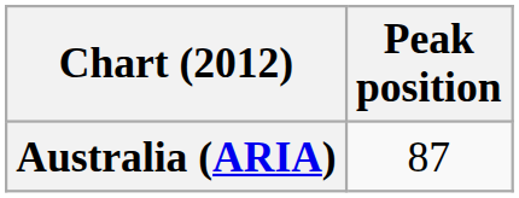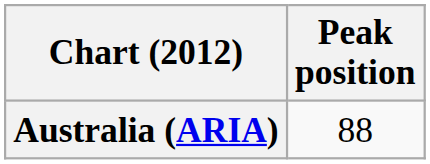Australia (ARIA) | Peak position: 87 -> 88
